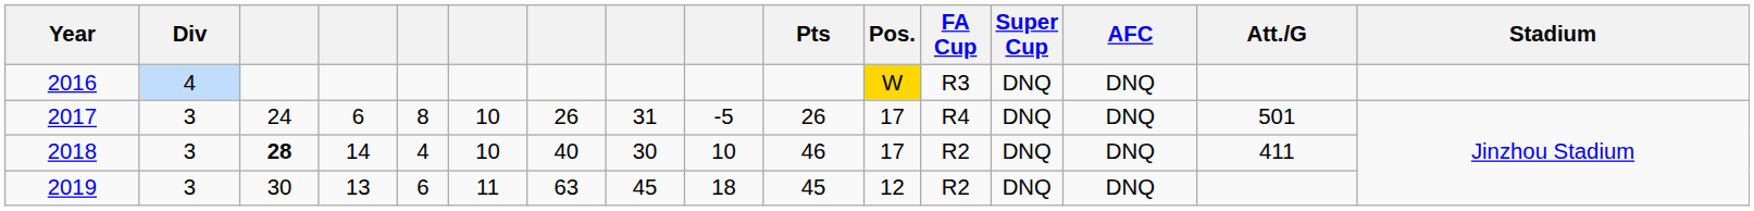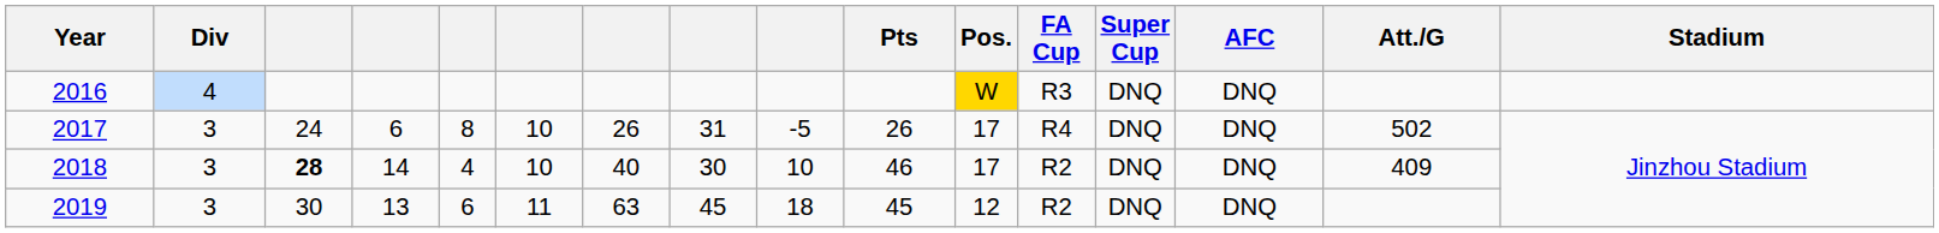2017 | Att./G: 501 -> 502
2018 | Att./G: 411 -> 409
